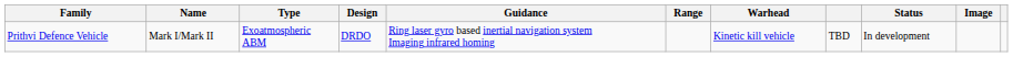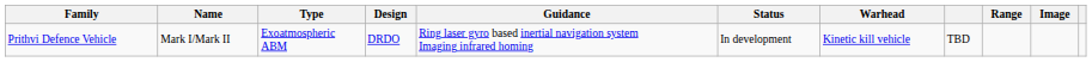columns swapped: Range <-> Status
